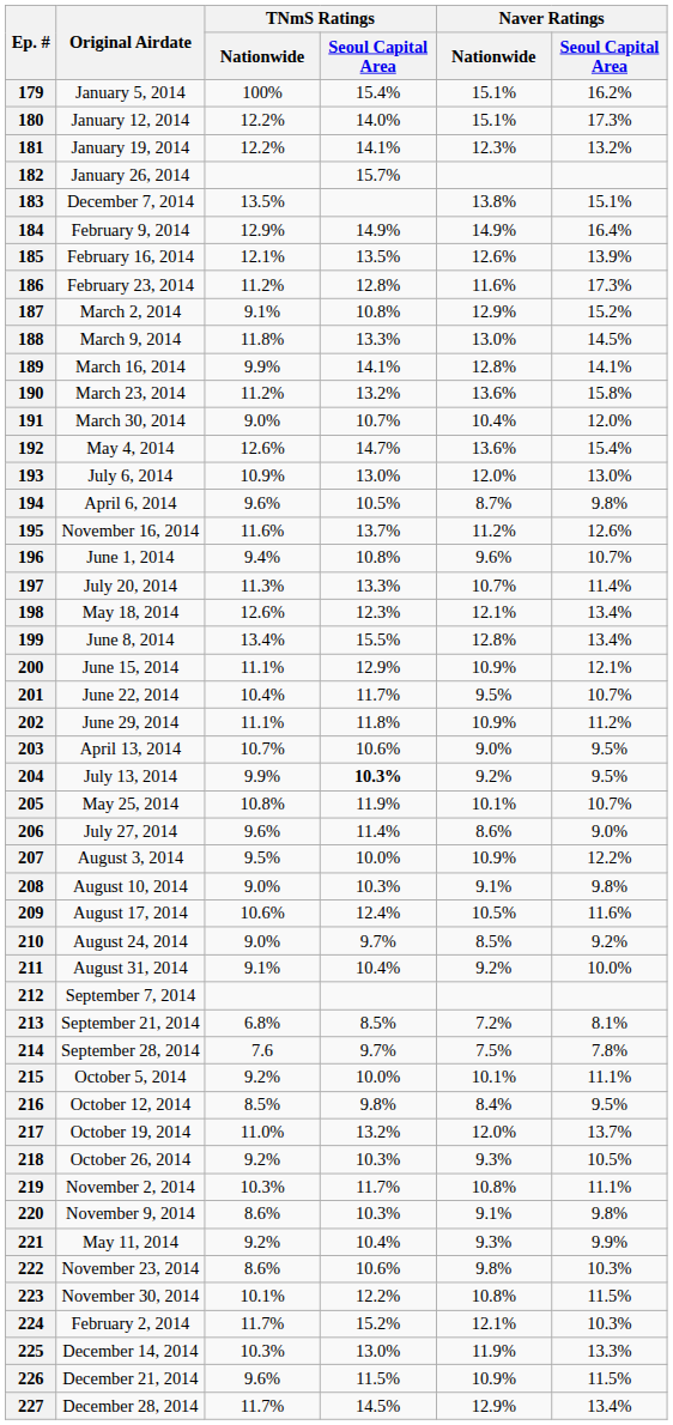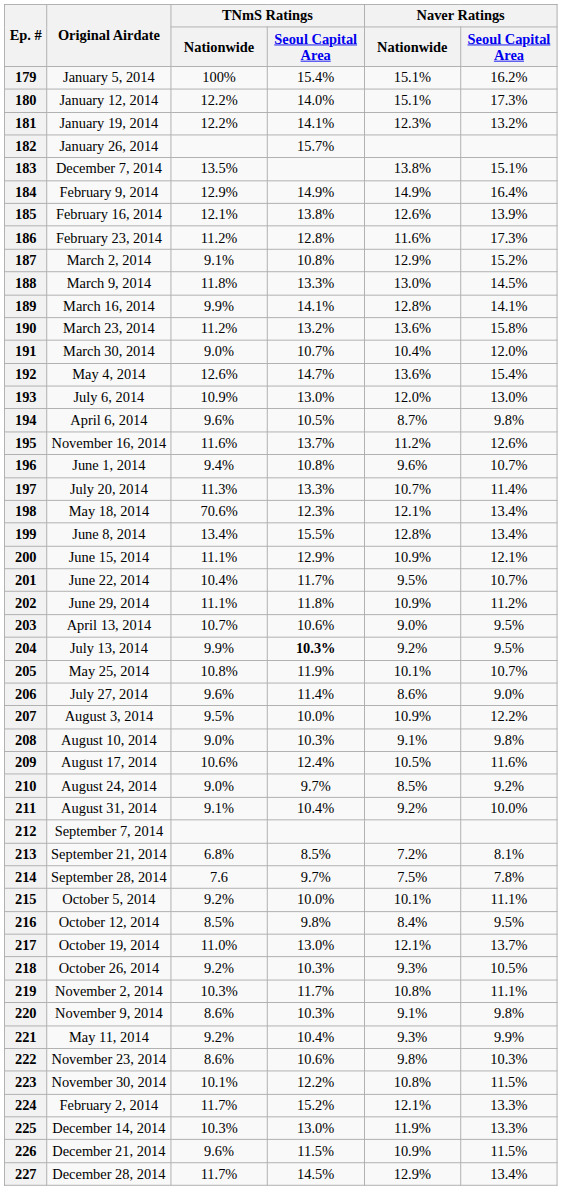185 | TNmS Ratings / Seoul Capital Area: 13.5% -> 13.8%
198 | TNmS Ratings / Nationwide: 12.6% -> 70.6%
217 | TNmS Ratings / Seoul Capital Area: 13.2% -> 13.0%
217 | Naver Ratings / Nationwide: 12.0% -> 12.1%
224 | Naver Ratings / Seoul Capital Area: 10.3% -> 13.3%
